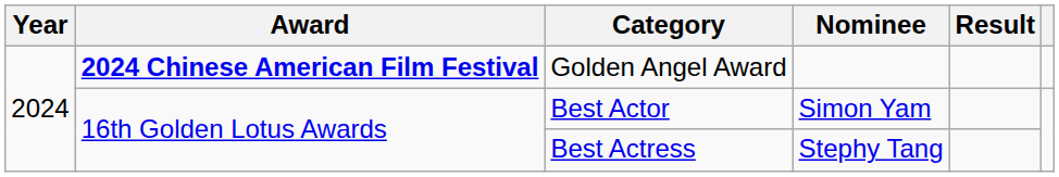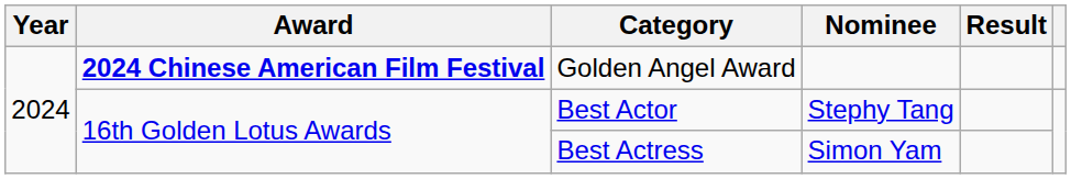Best Actor | Nominee: Simon Yam -> Stephy Tang
Best Actress | Nominee: Stephy Tang -> Simon Yam
